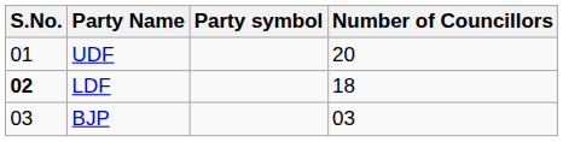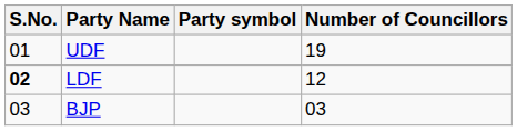UDF | Number of Councillors: 20 -> 19
LDF | Number of Councillors: 18 -> 12
